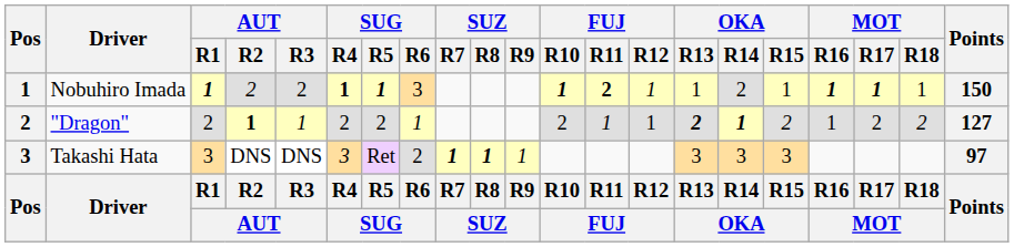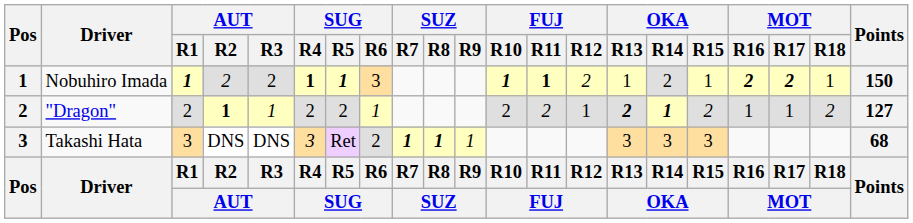Nobuhiro Imada | FUJ / R11: 2 -> 1
Nobuhiro Imada | FUJ / R12: 1 -> 2
Nobuhiro Imada | MOT / R16: 1 -> 2
Nobuhiro Imada | MOT / R17: 1 -> 2
"Dragon" | FUJ / R11: 1 -> 2
"Dragon" | MOT / R17: 2 -> 1
Takashi Hata | Points: 97 -> 68
